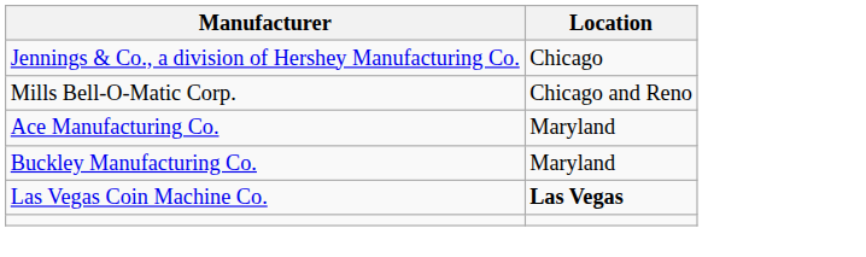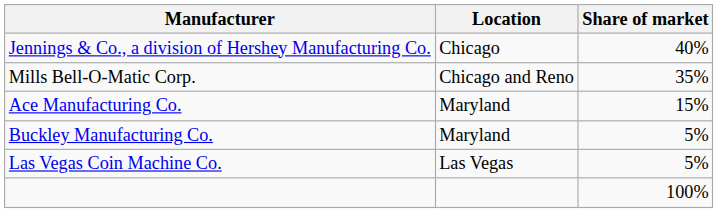+ column: Share of market | 40% | 35% | 15% | 5% | 5% | 100%
Las Vegas Coin Machine Co. | Location: bold -> normal
